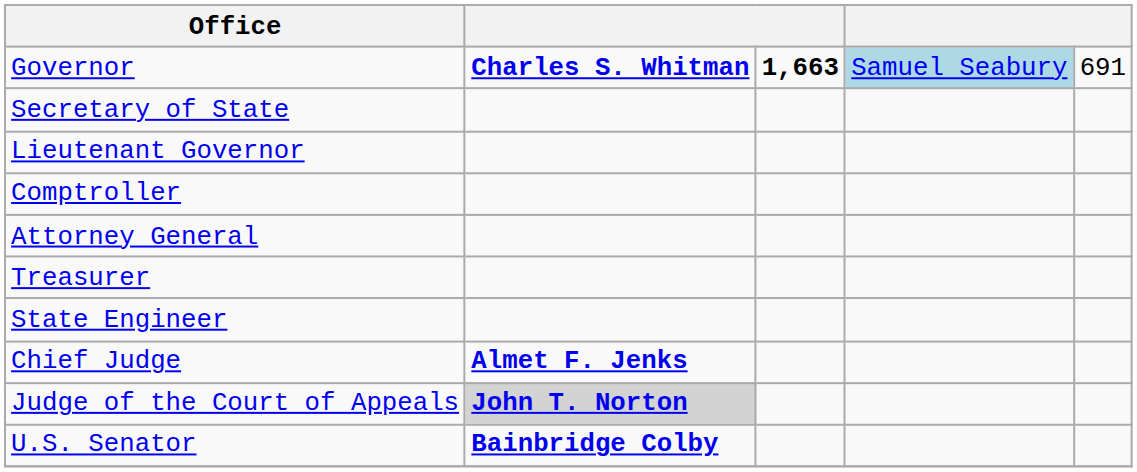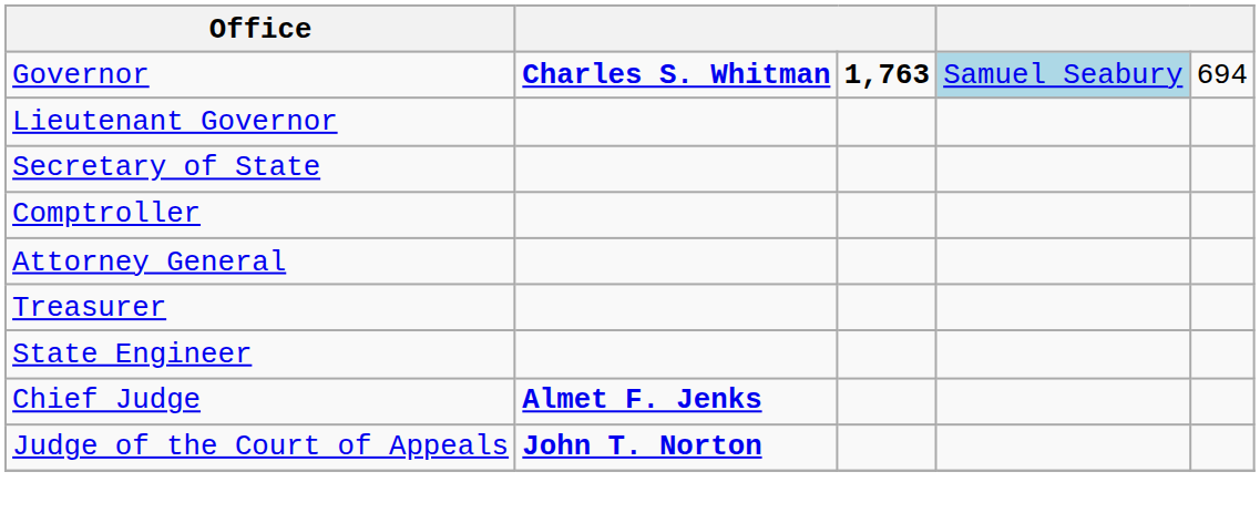Governor | column 3: 1,663 -> 1,763
Governor | column 5: 691 -> 694
rows swapped: Lieutenant Governor <-> Secretary of State
Judge of the Court of Appeals | column 2: lightgrey background -> no background
- row: U.S. Senator | Bainbridge Colby
